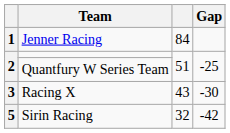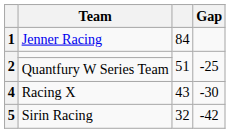Racing X | column 1: 3 -> 4
